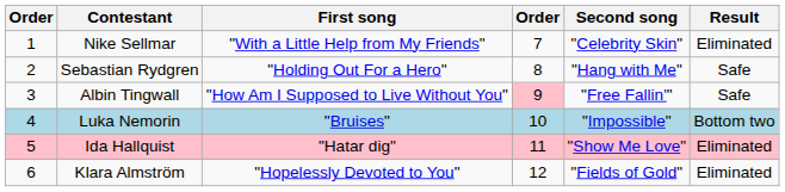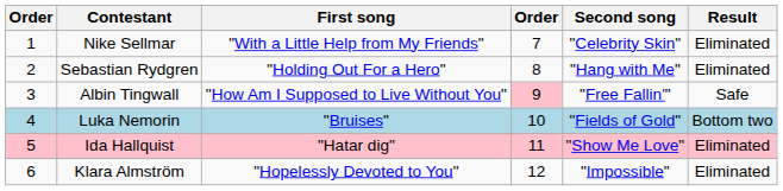Sebastian Rydgren | Result: Safe -> Eliminated
Luka Nemorin | Second song: "Impossible" -> "Fields of Gold"
Klara Almström | Second song: "Fields of Gold" -> "Impossible"
